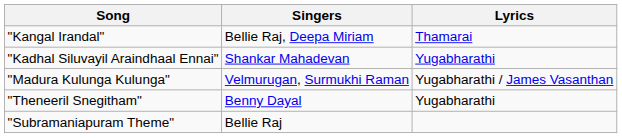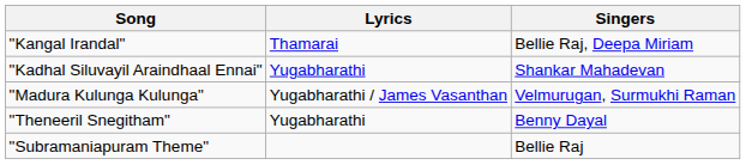columns swapped: Singers <-> Lyrics
